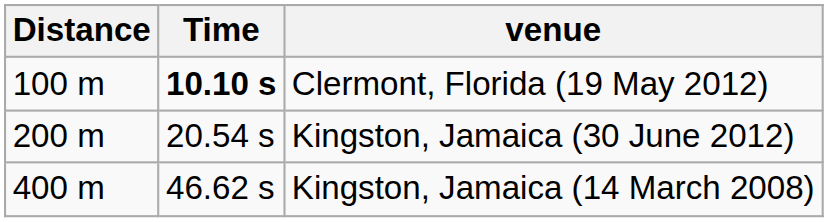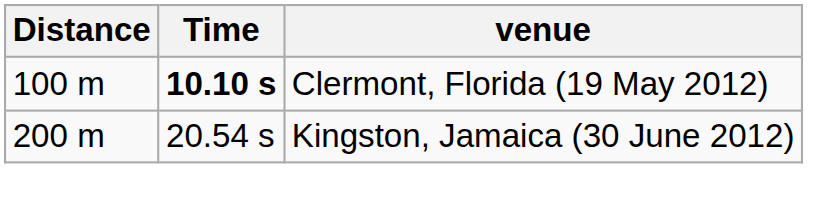- row: 400 m | 46.62 s | Kingston, Jamaica (14 March 2008)
